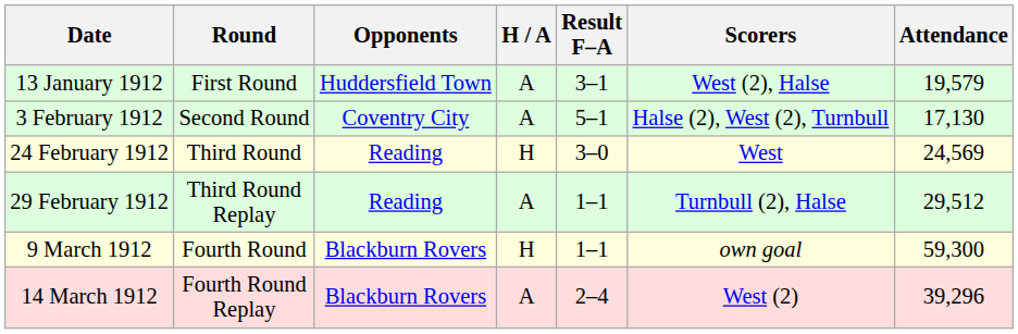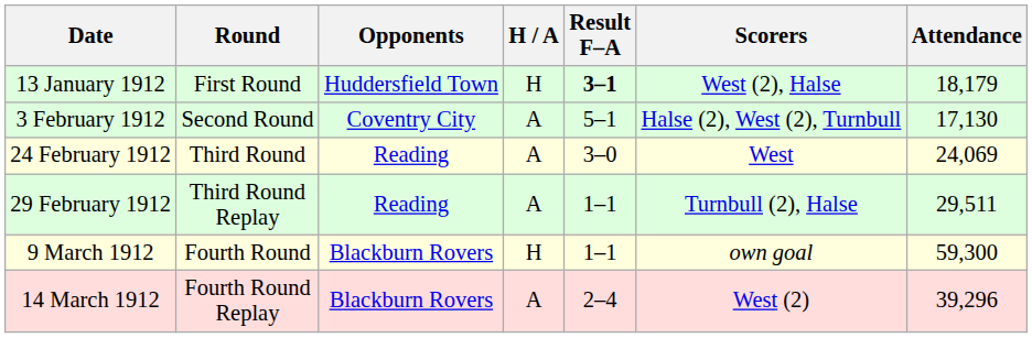13 January 1912 | H / A: A -> H
13 January 1912 | Result F–A: normal -> bold
13 January 1912 | Attendance: 19,579 -> 18,179
24 February 1912 | H / A: H -> A
24 February 1912 | Attendance: 24,569 -> 24,069
29 February 1912 | Attendance: 29,512 -> 29,511
